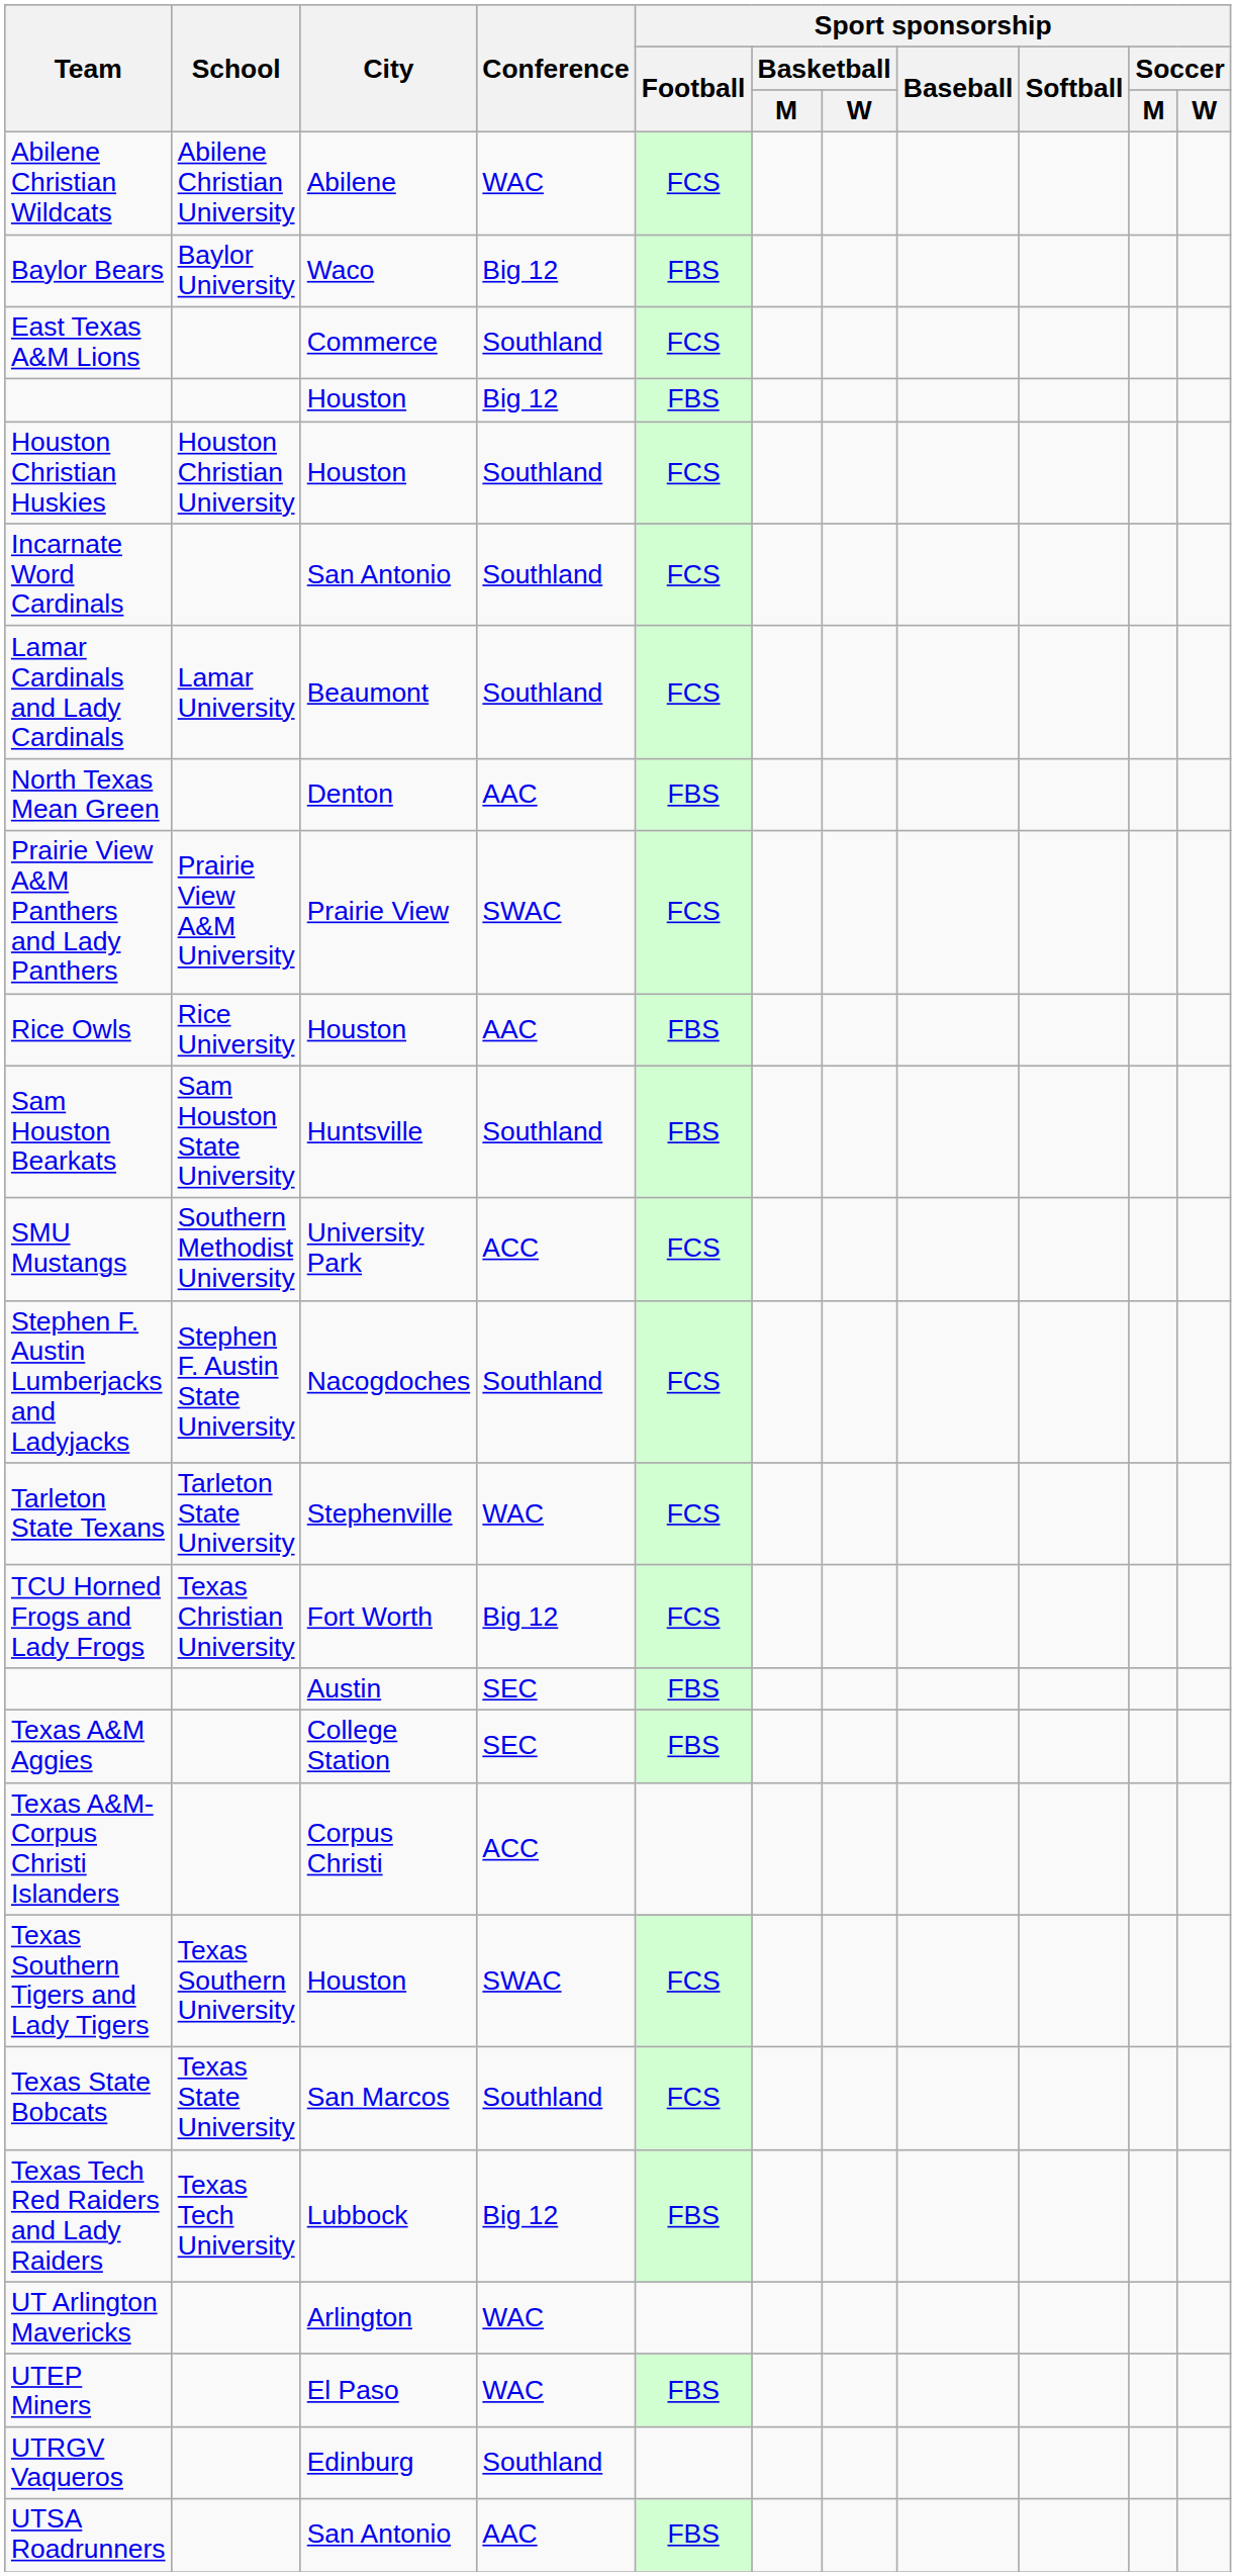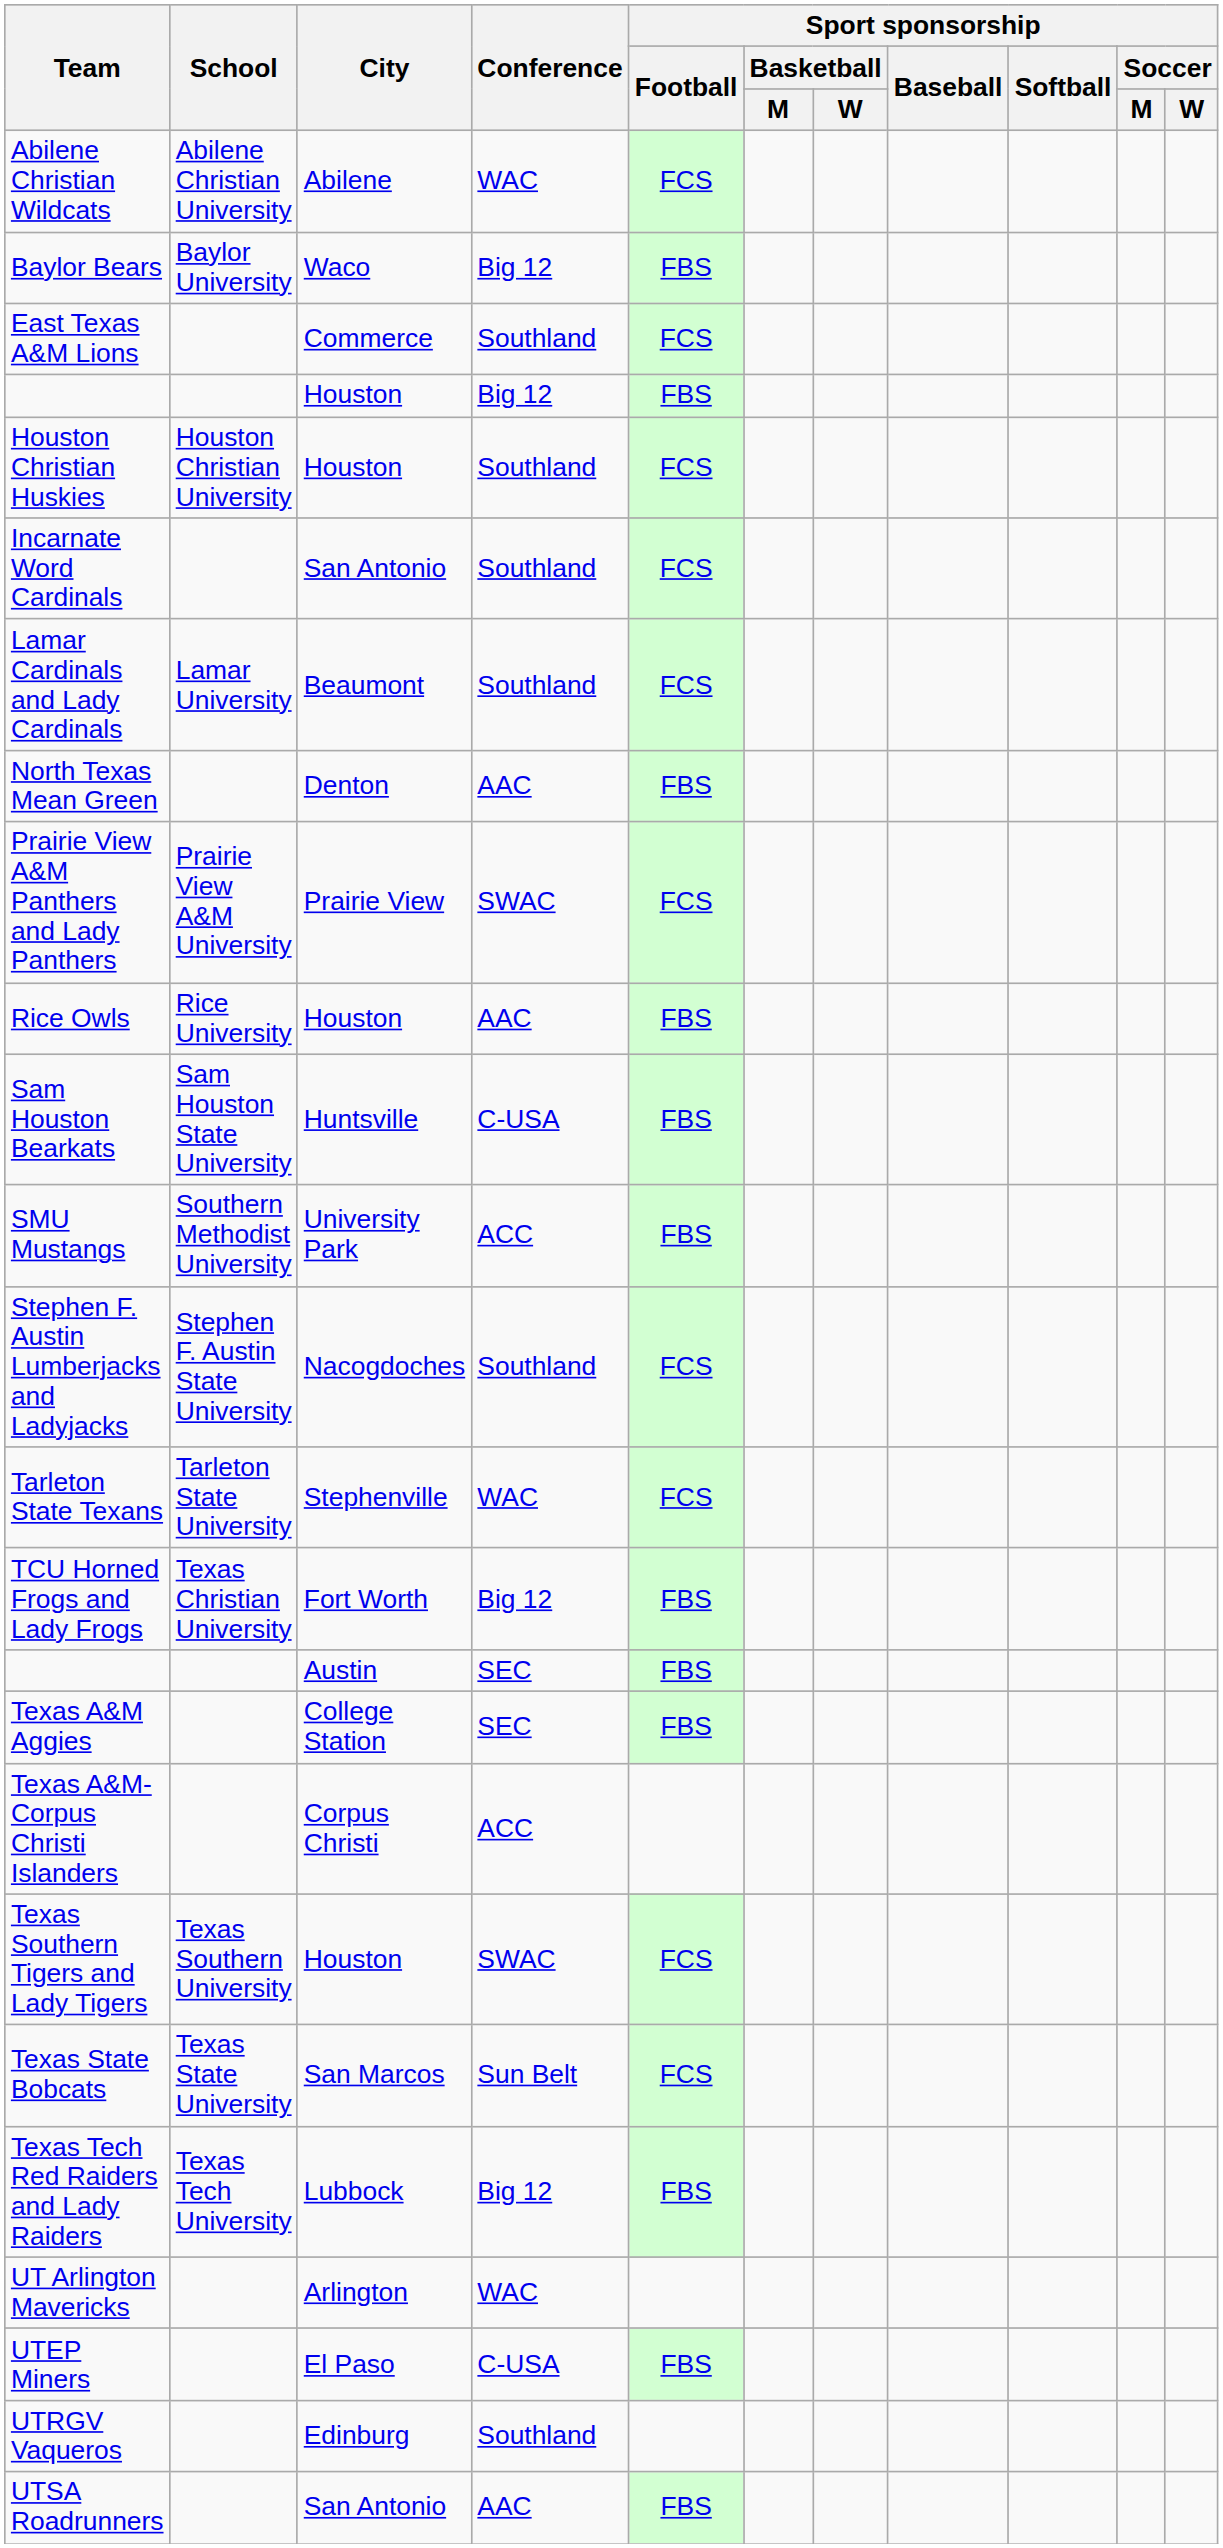Sam Houston Bearkats | Conference: Southland -> C-USA
SMU Mustangs | Sport sponsorship / Football: FCS -> FBS
TCU Horned Frogs and Lady Frogs | Sport sponsorship / Football: FCS -> FBS
Texas State Bobcats | Conference: Southland -> Sun Belt
UTEP Miners | Conference: WAC -> C-USA
